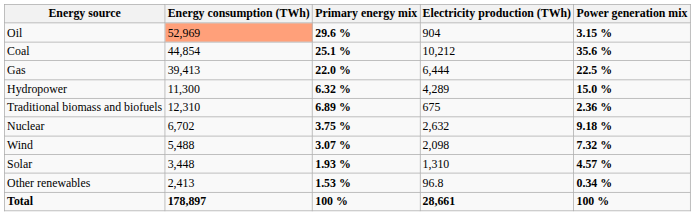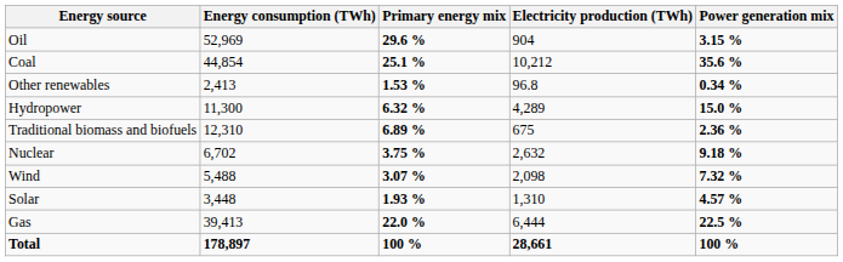Oil | Energy consumption (TWh): lightsalmon background -> no background
rows swapped: Gas <-> Other renewables
